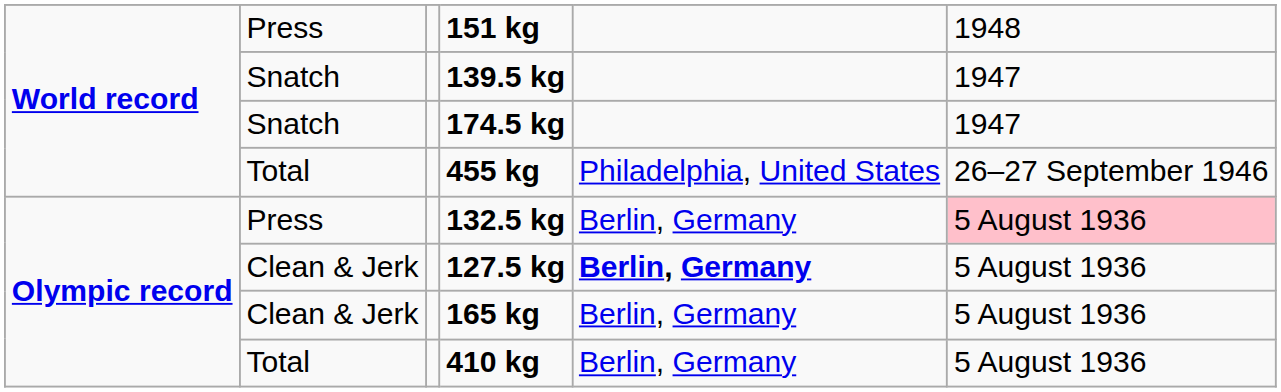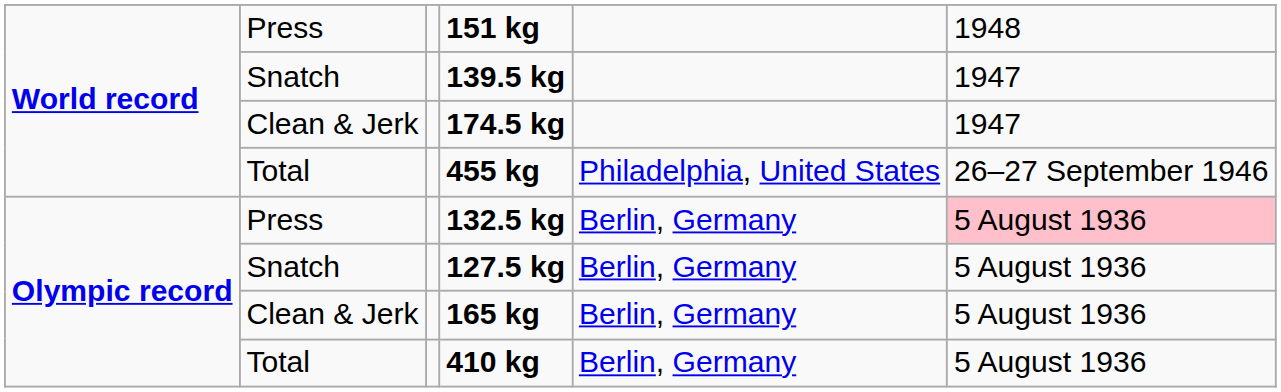174.5 kg | column 2: Snatch -> Clean & Jerk
127.5 kg | column 2: Clean & Jerk -> Snatch
127.5 kg | column 5: bold -> normal
